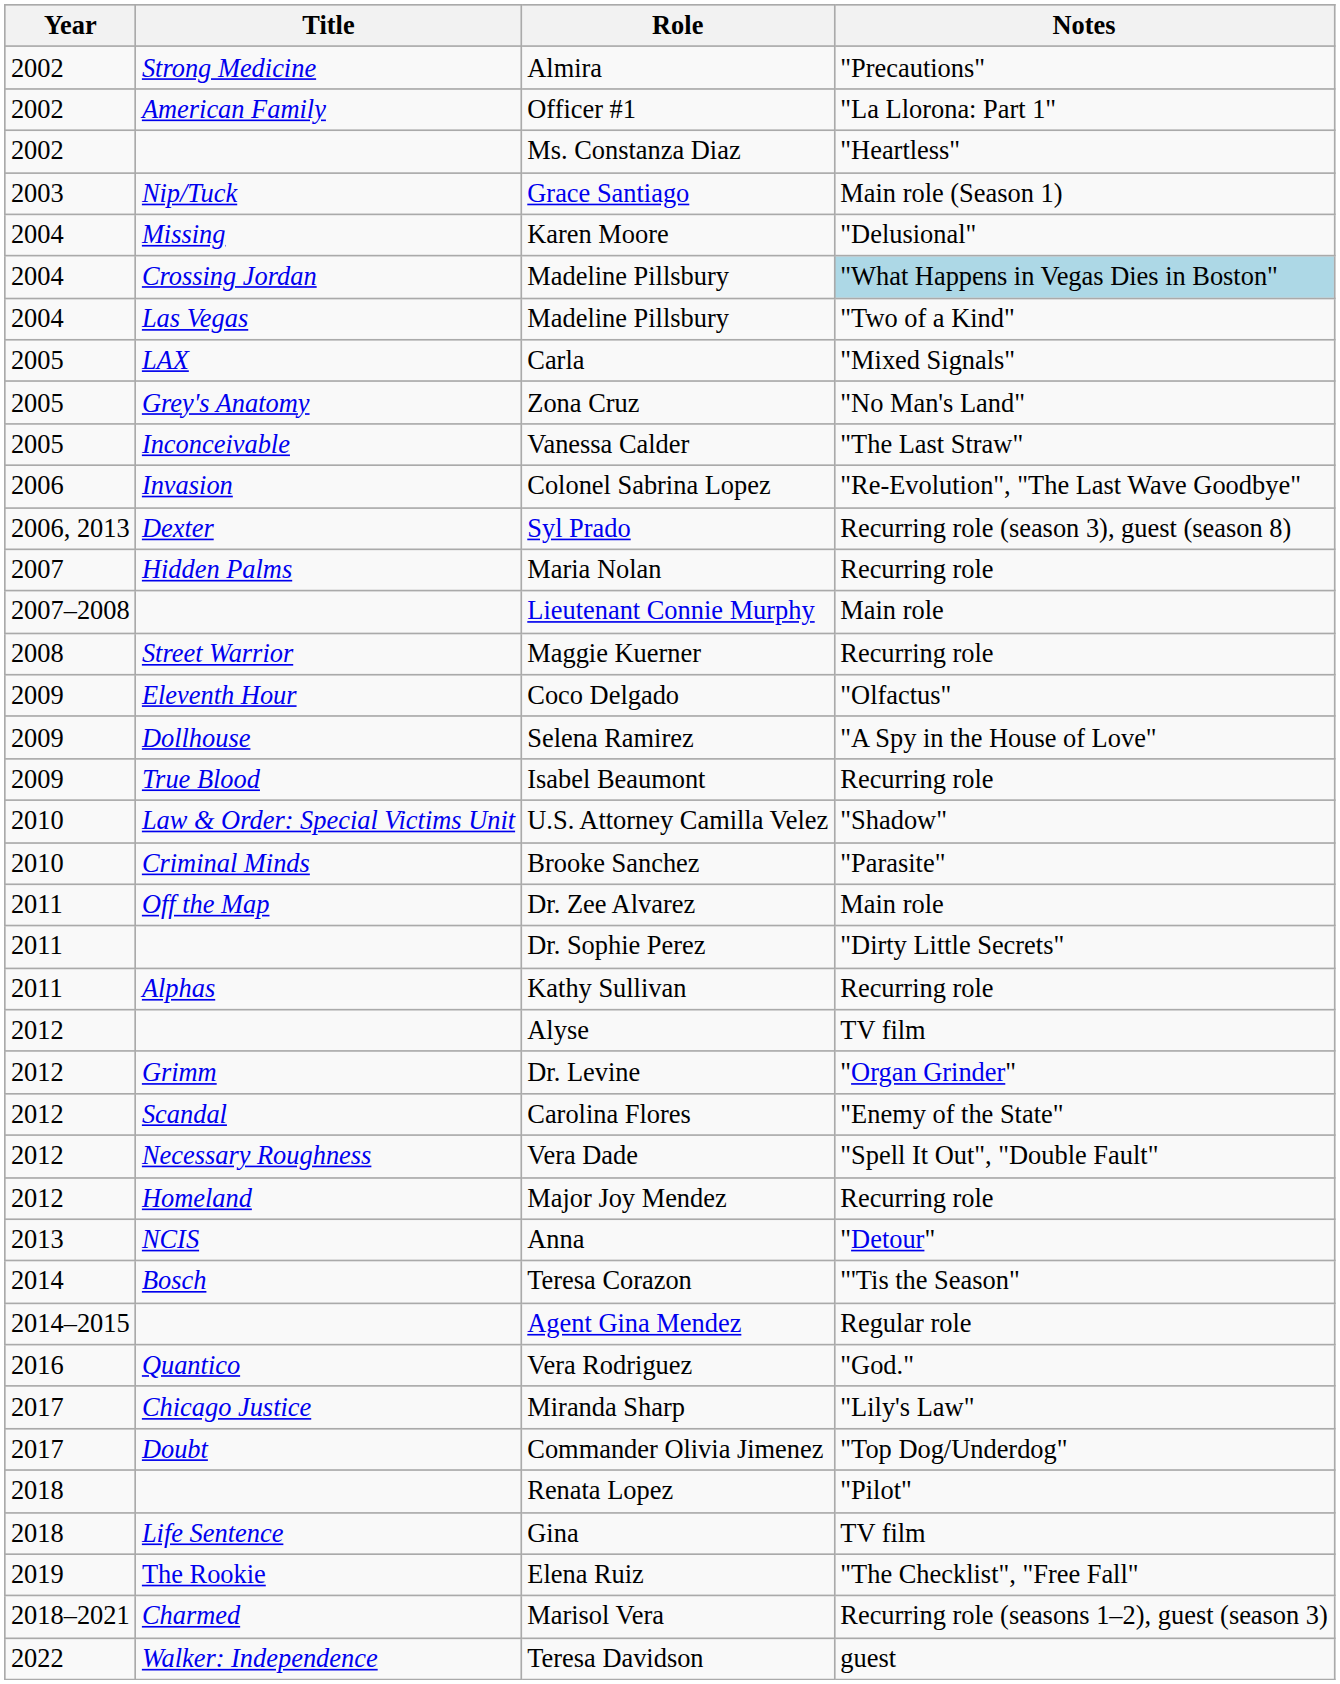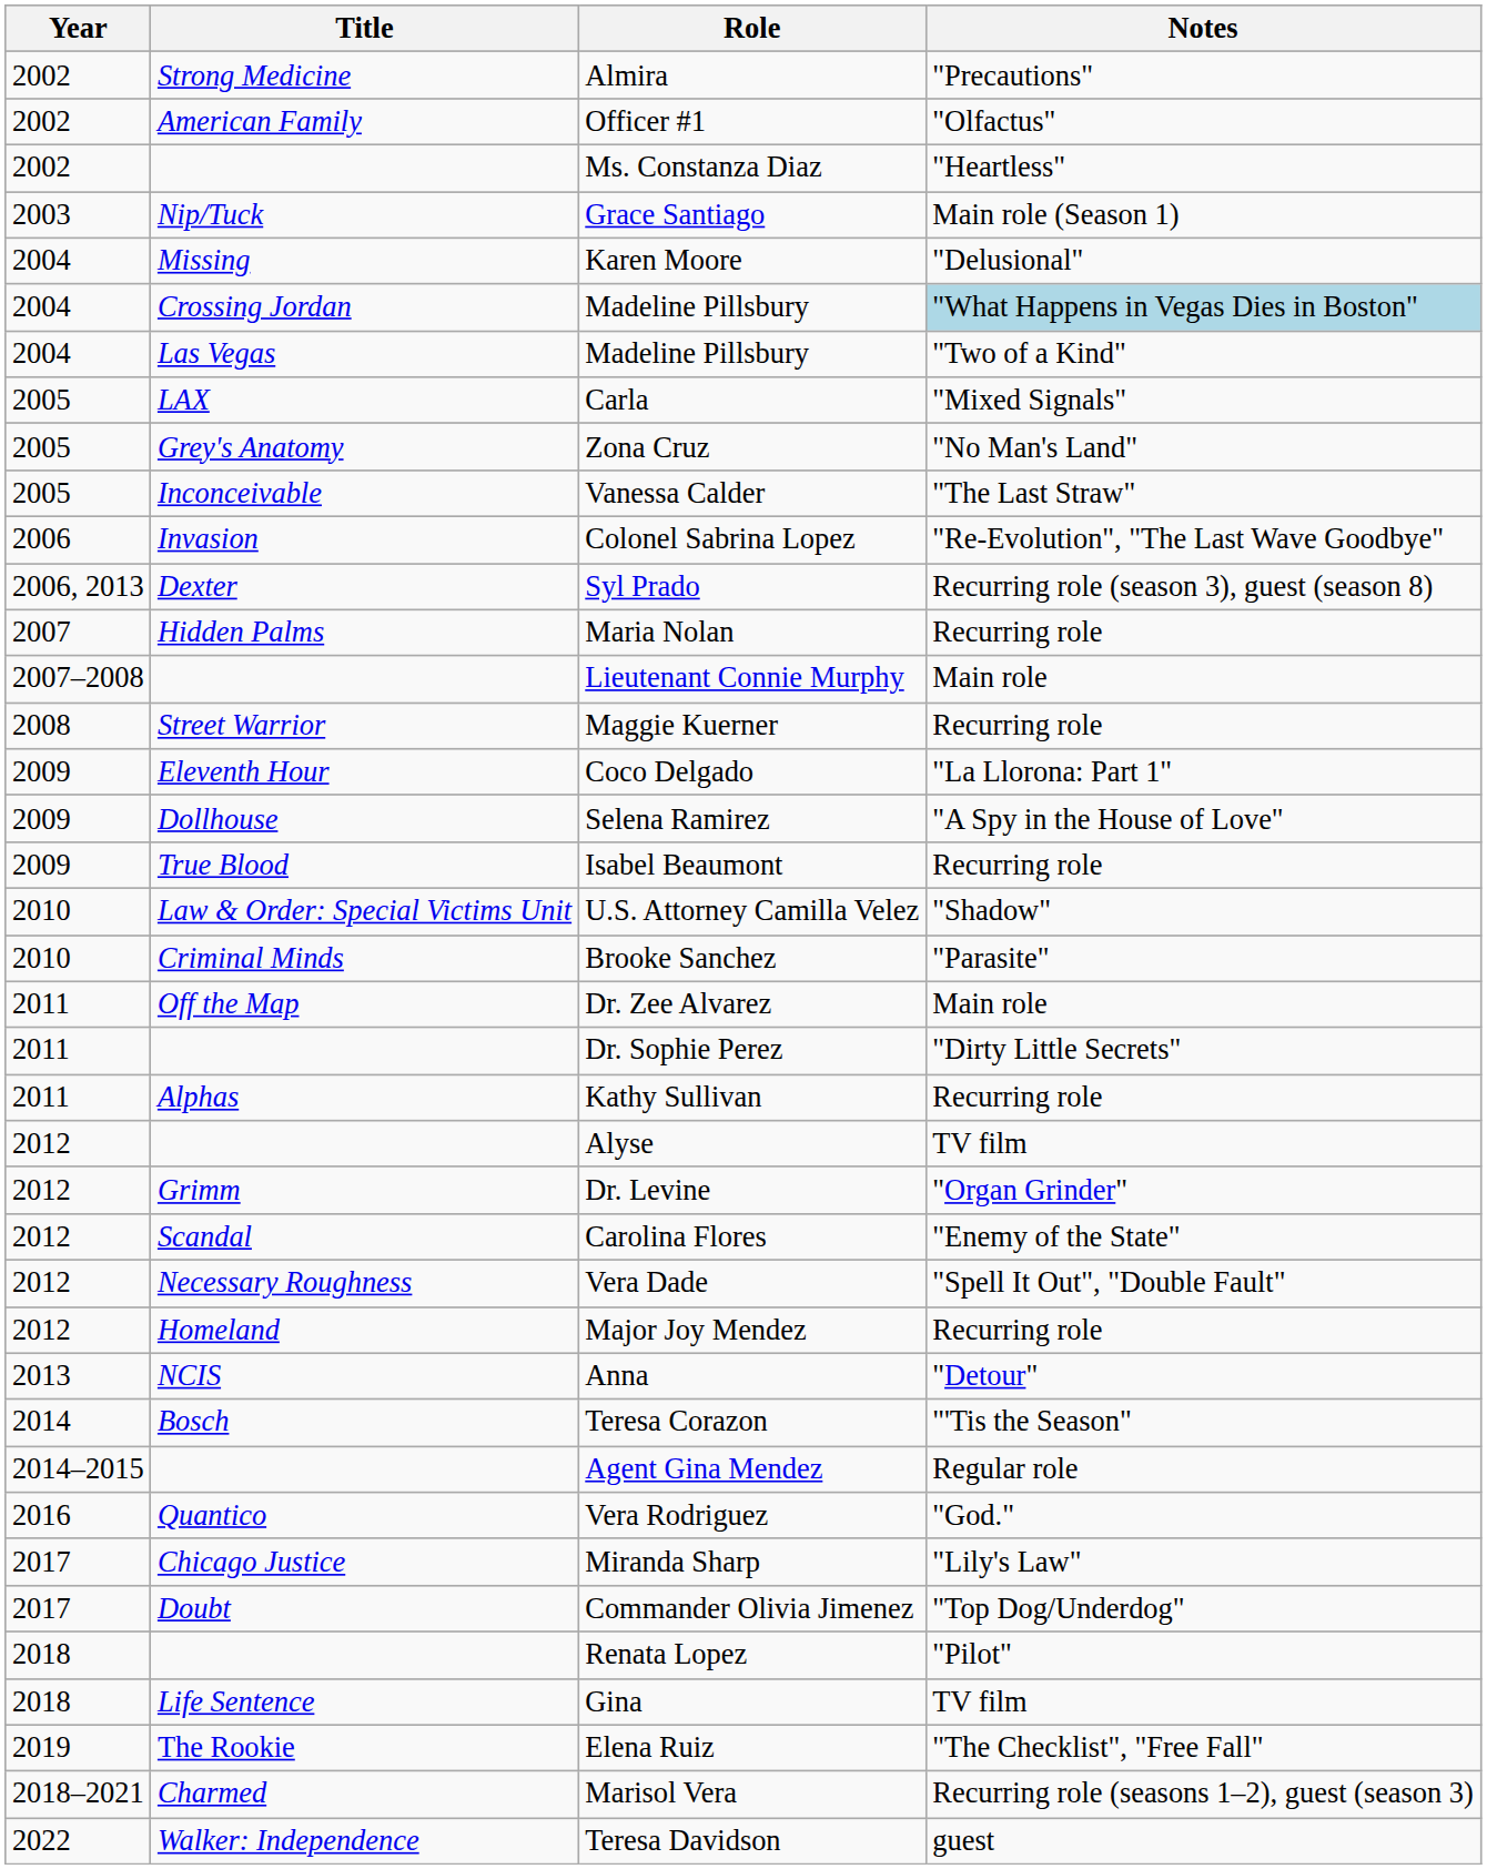Officer #1 | Notes: "La Llorona: Part 1" -> "Olfactus"
Coco Delgado | Notes: "Olfactus" -> "La Llorona: Part 1"
